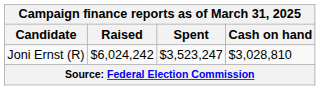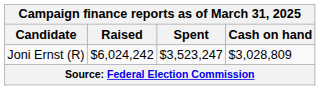Joni Ernst (R) | Cash on hand: $3,028,810 -> $3,028,809
